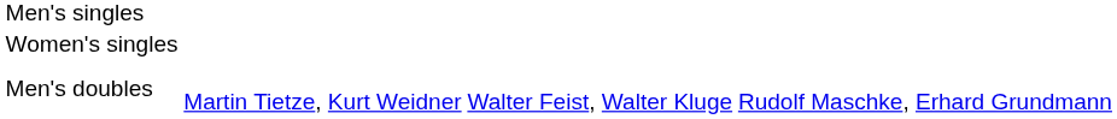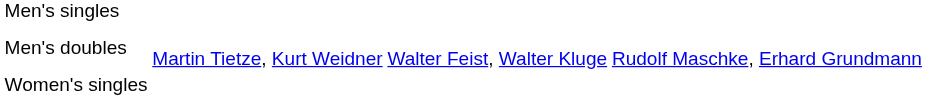rows swapped: Women's singles <-> Men's doubles
